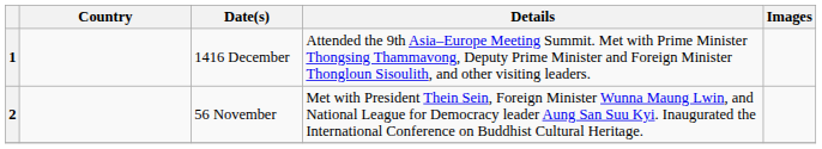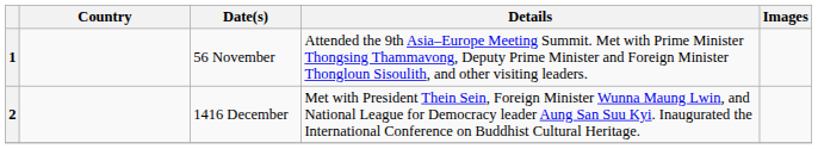1 | Date(s): 1416 December -> 56 November
2 | Date(s): 56 November -> 1416 December
